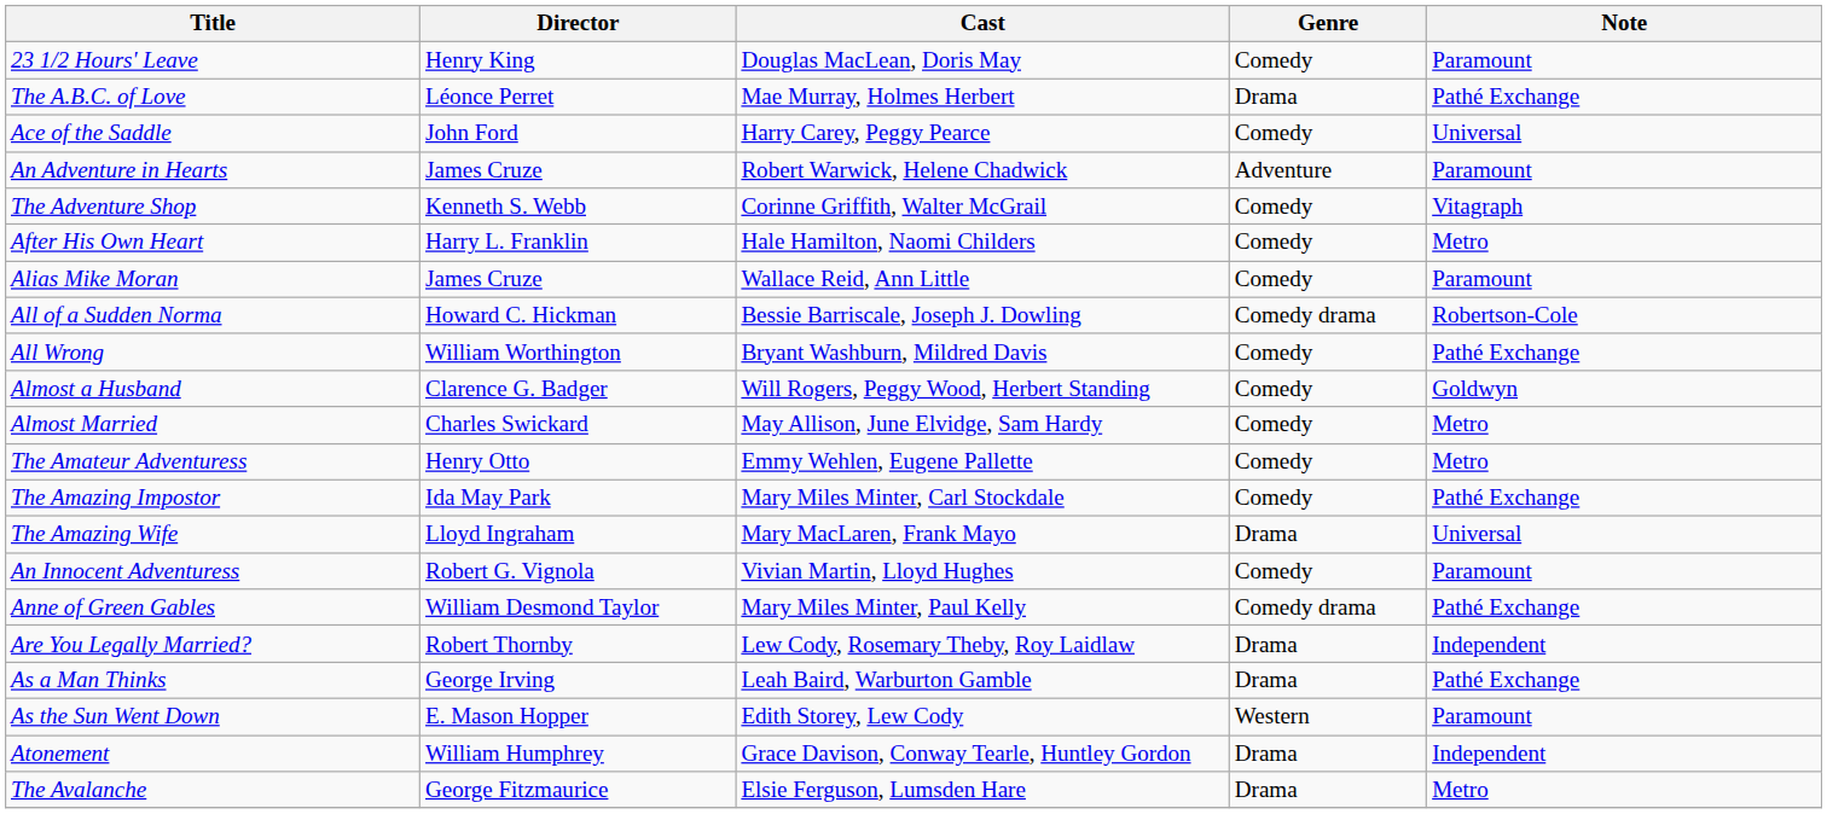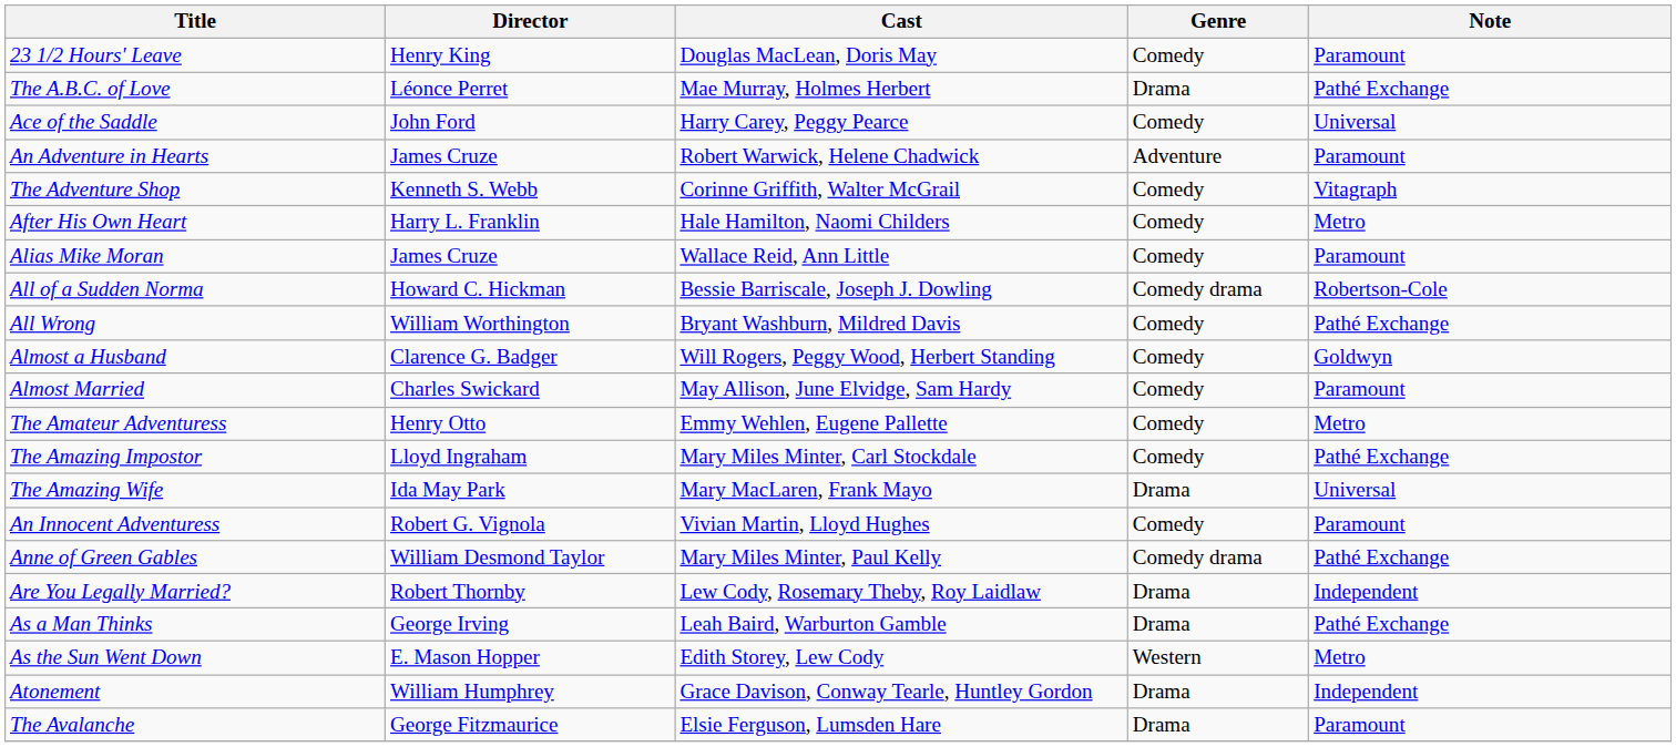Almost Married | Note: Metro -> Paramount
The Amazing Impostor | Director: Ida May Park -> Lloyd Ingraham
The Amazing Wife | Director: Lloyd Ingraham -> Ida May Park
As the Sun Went Down | Note: Paramount -> Metro
The Avalanche | Note: Metro -> Paramount
